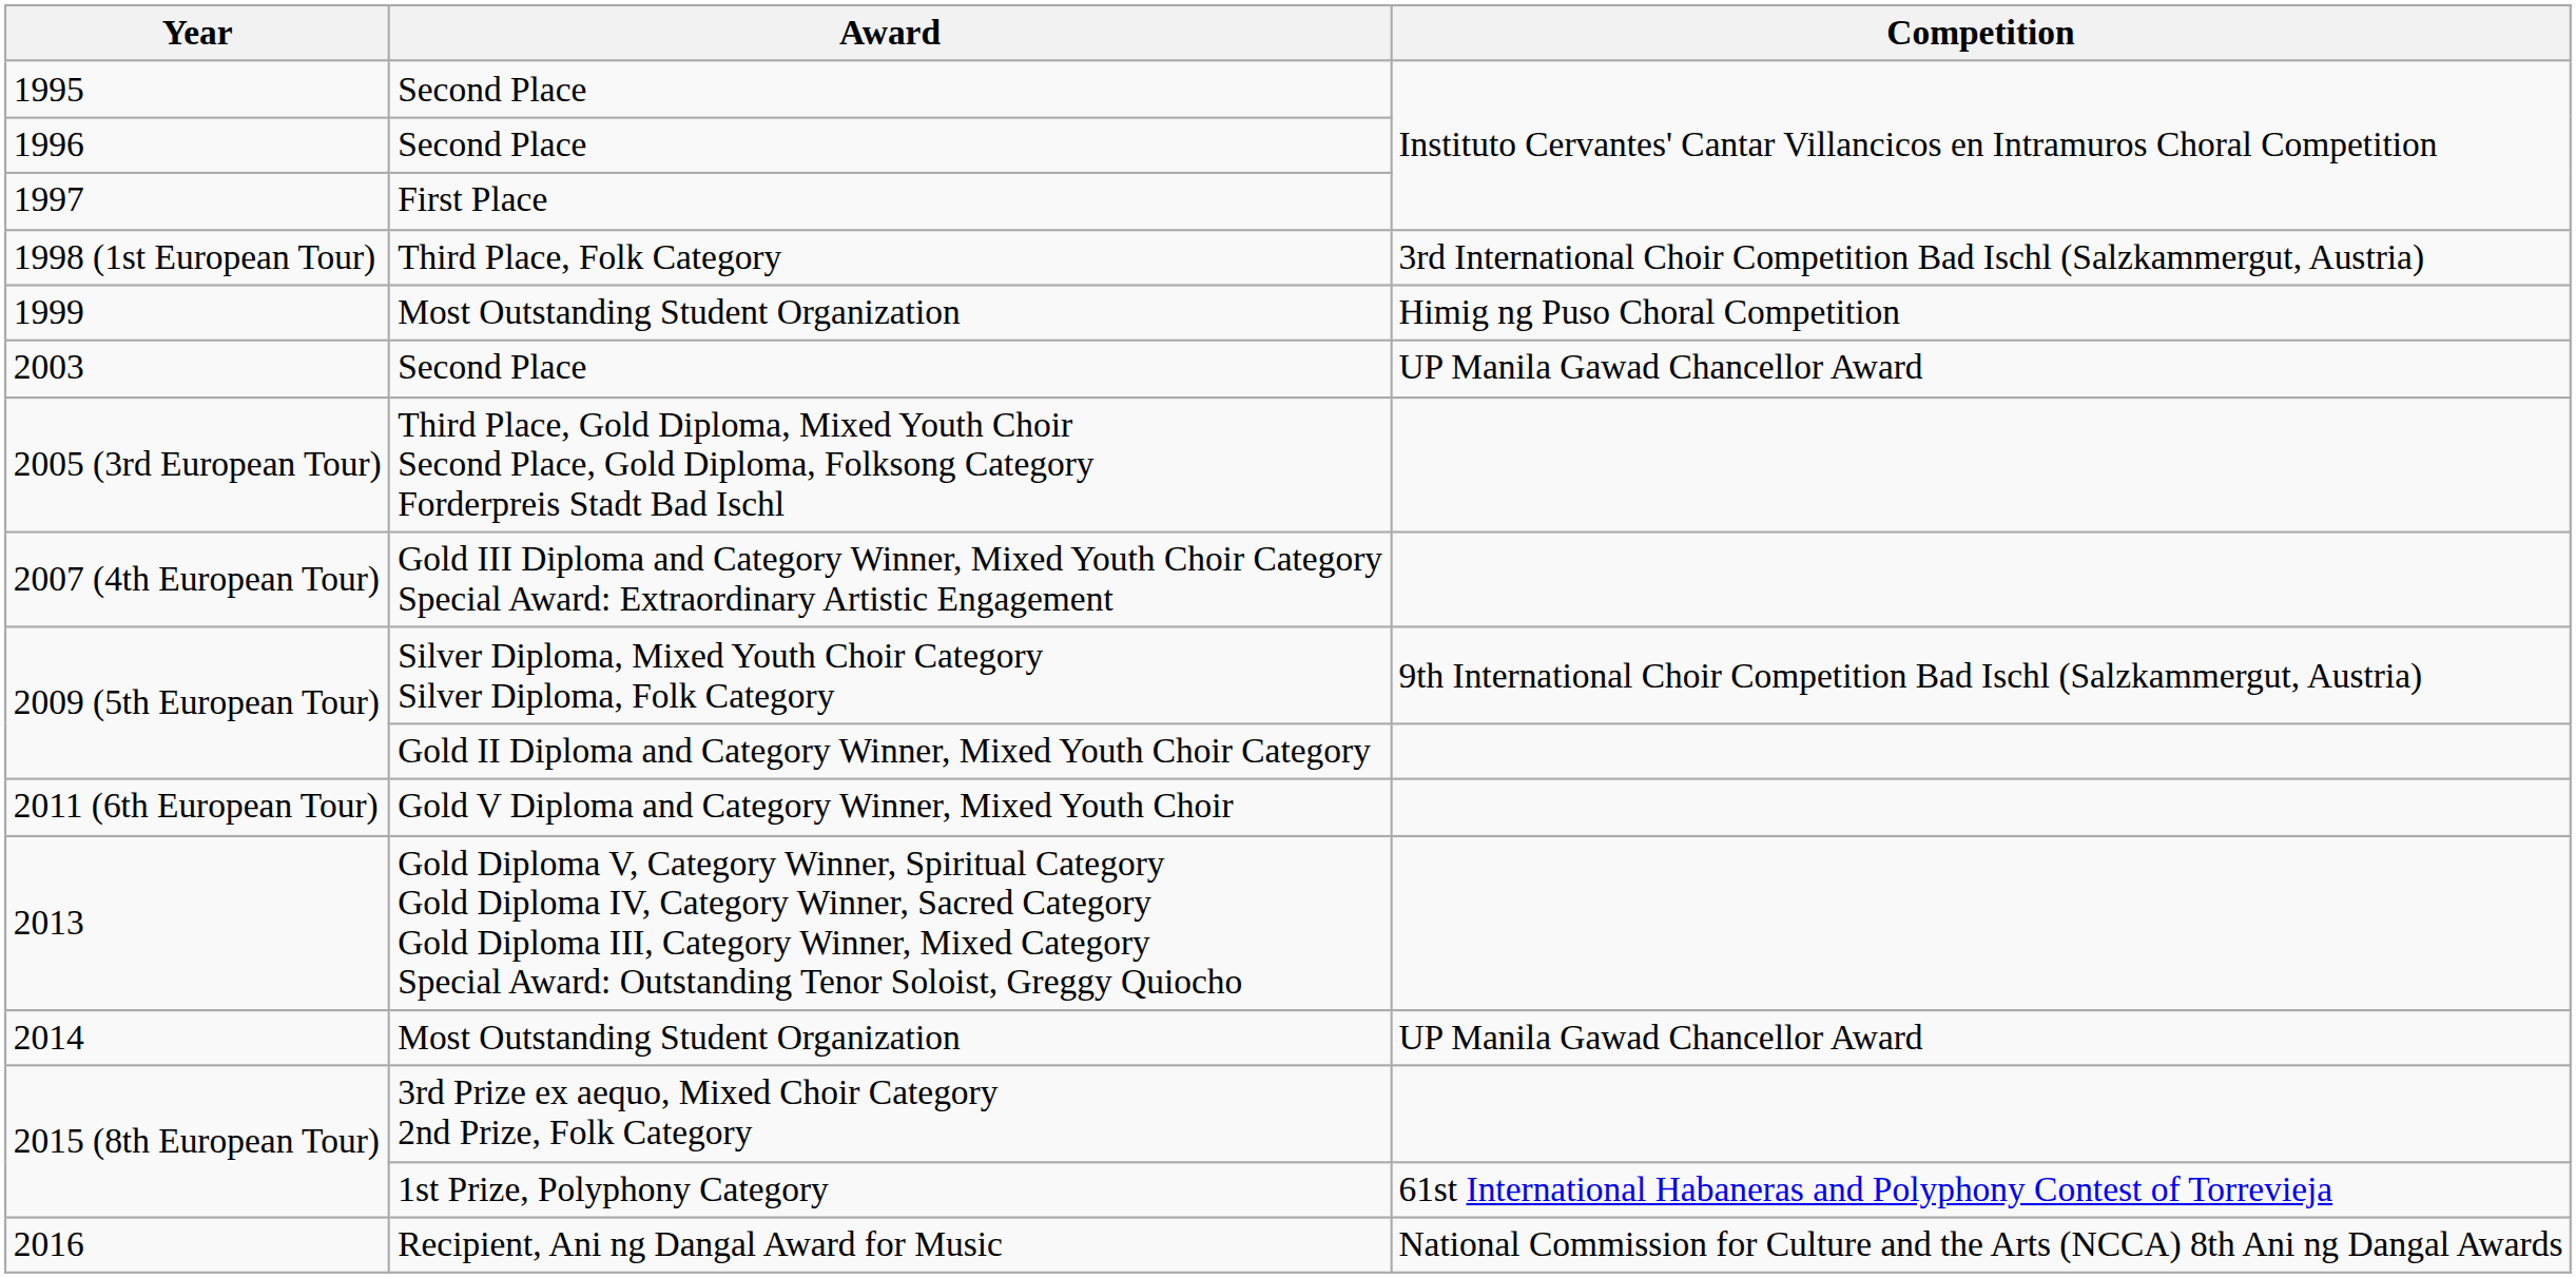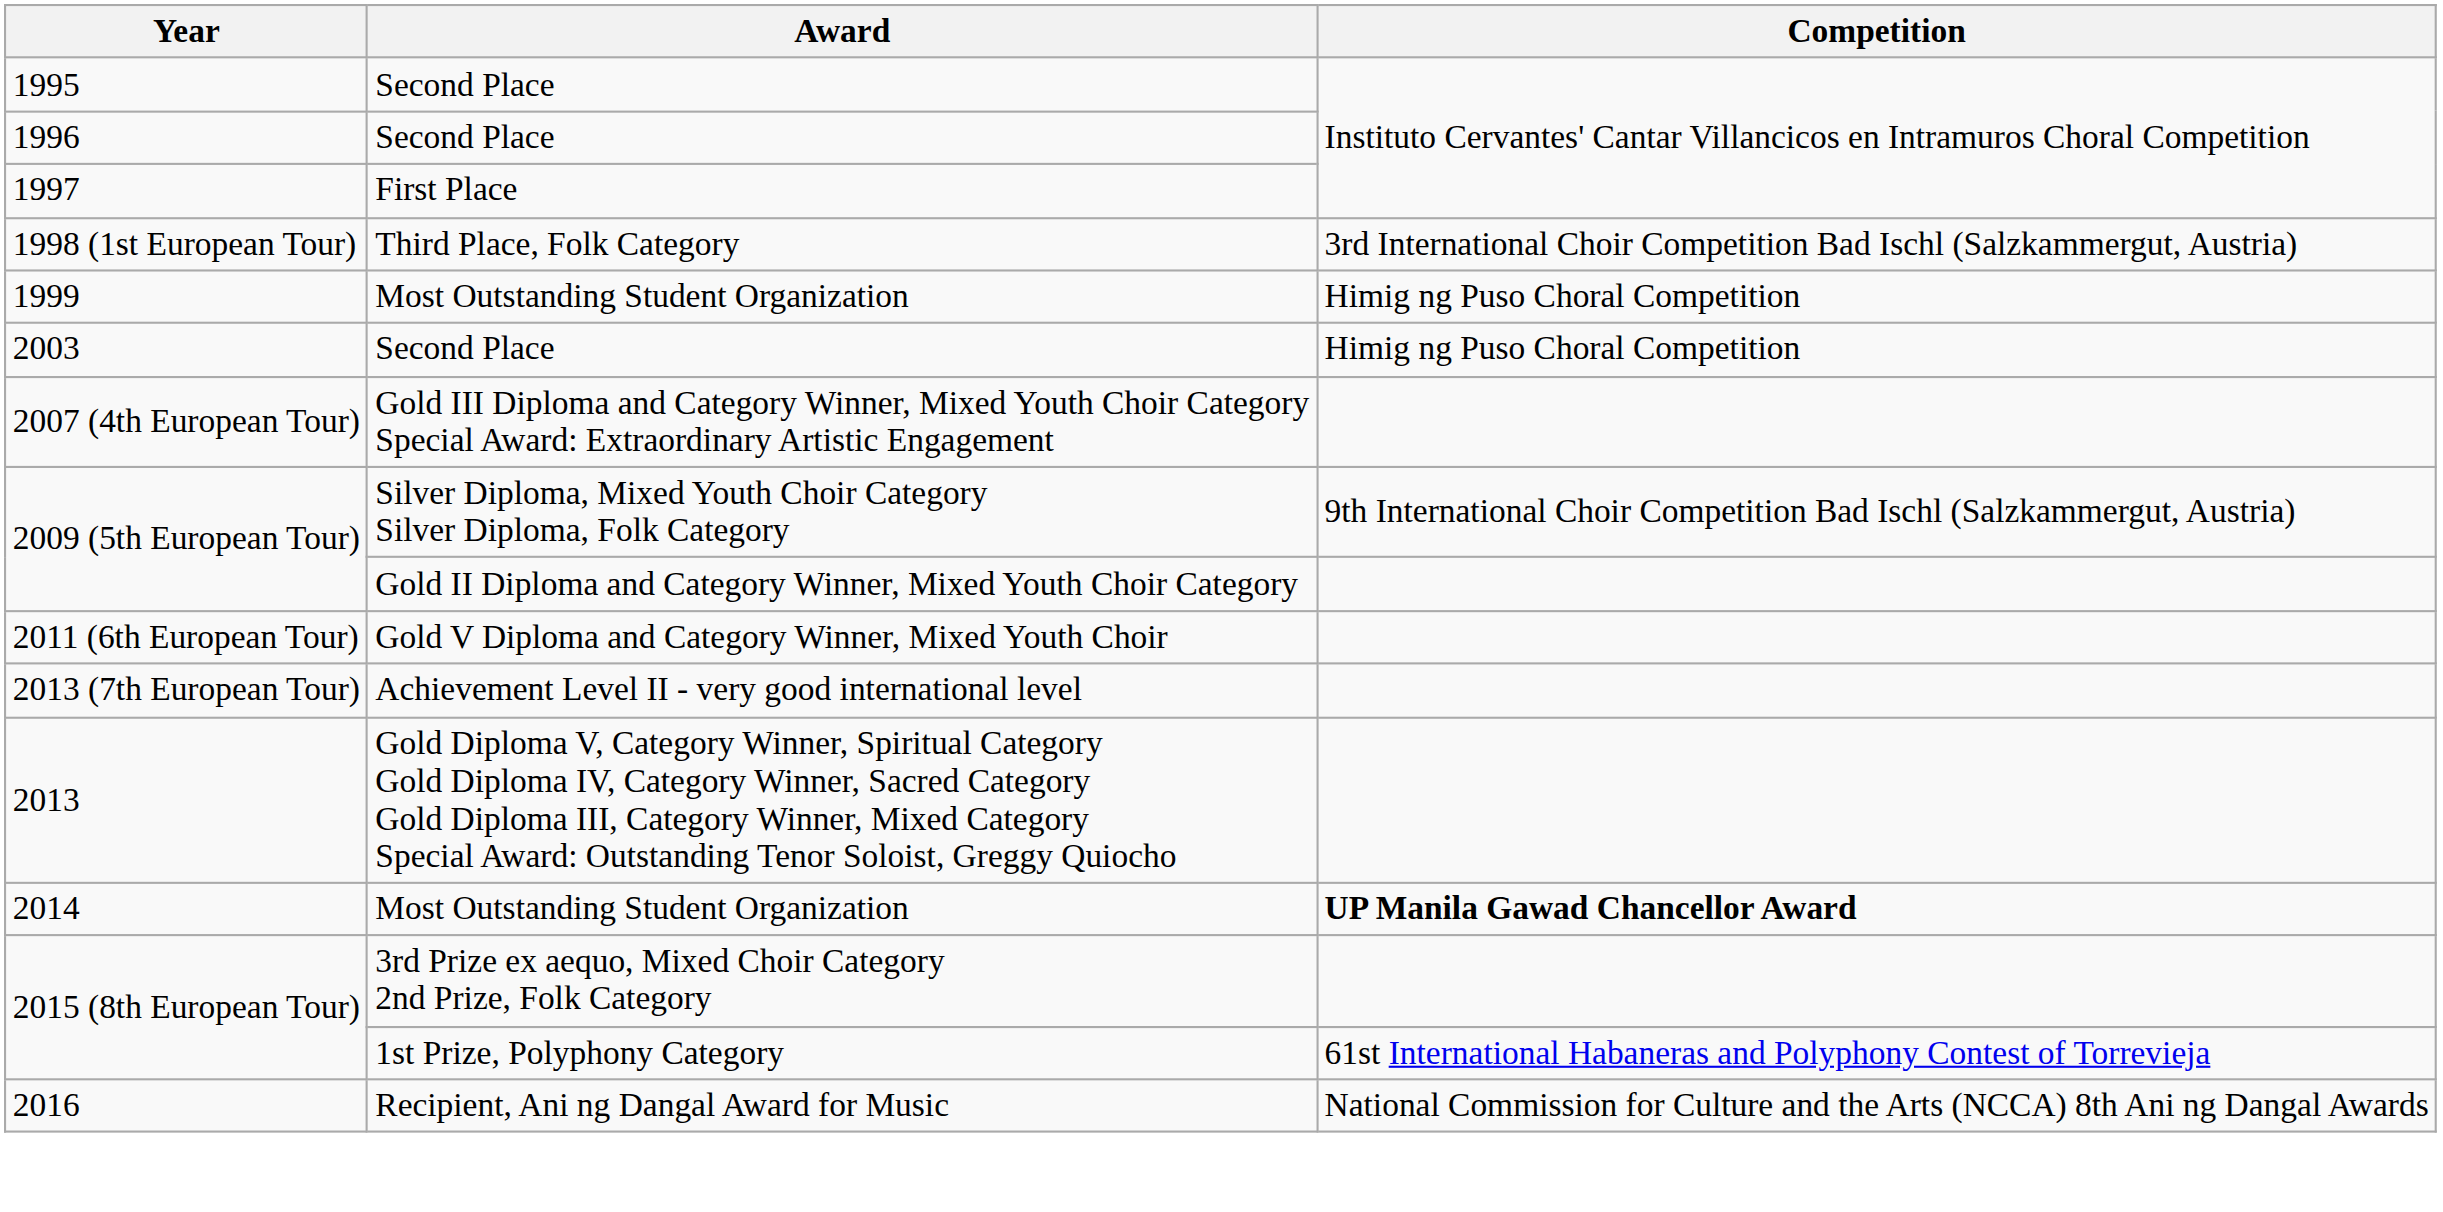2003 | Competition: UP Manila Gawad Chancellor Award -> Himig ng Puso Choral Competition
- row: 2005 (3rd European Tour) | Third Place, Gold Diploma, Mixed Youth Choir Second Place, Gold Diploma, Folksong Category Forderpreis Stadt Bad Ischl
+ row: 2013 (7th European Tour) | Achievement Level II - very good international level
2014 | Competition: normal -> bold
